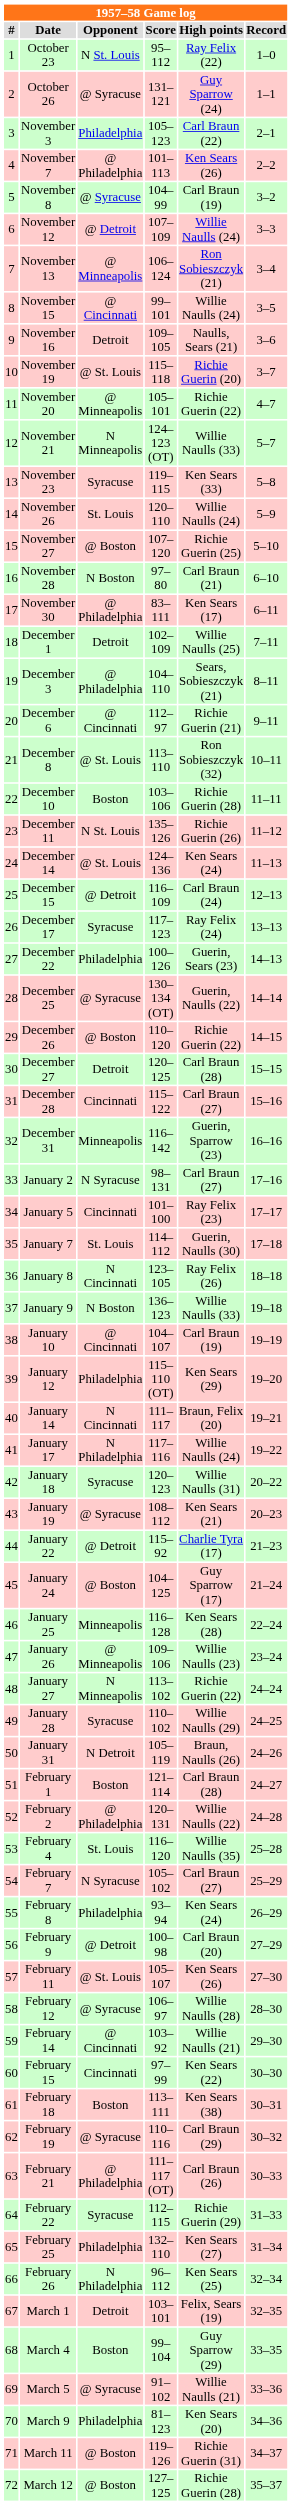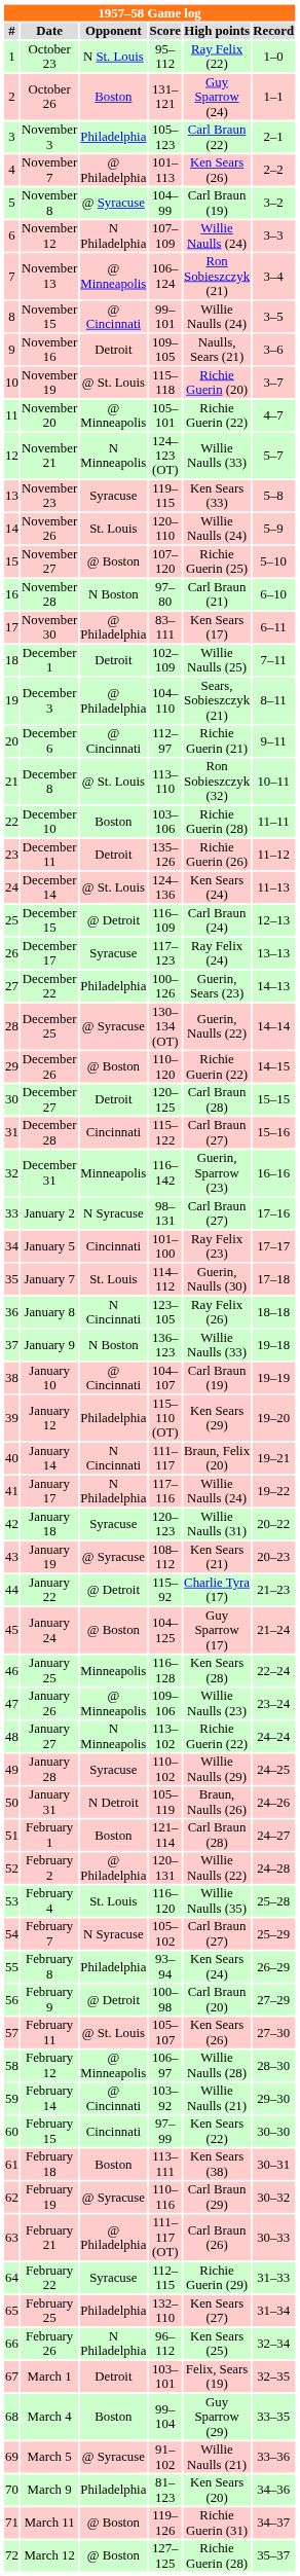October 26 | Opponent: @ Syracuse -> Boston
November 12 | Opponent: @ Detroit -> N Philadelphia
December 11 | Opponent: N St. Louis -> Detroit
February 12 | Opponent: @ Syracuse -> @ Minneapolis
